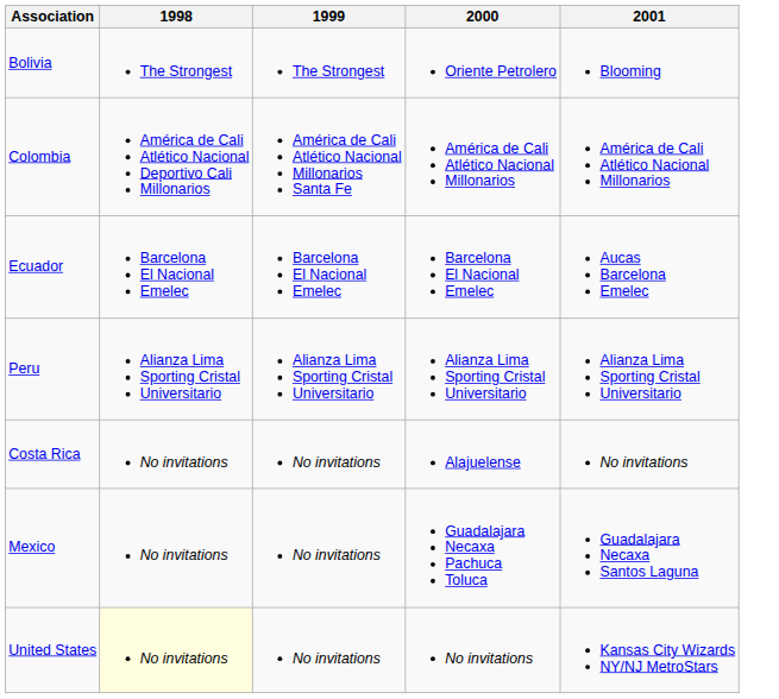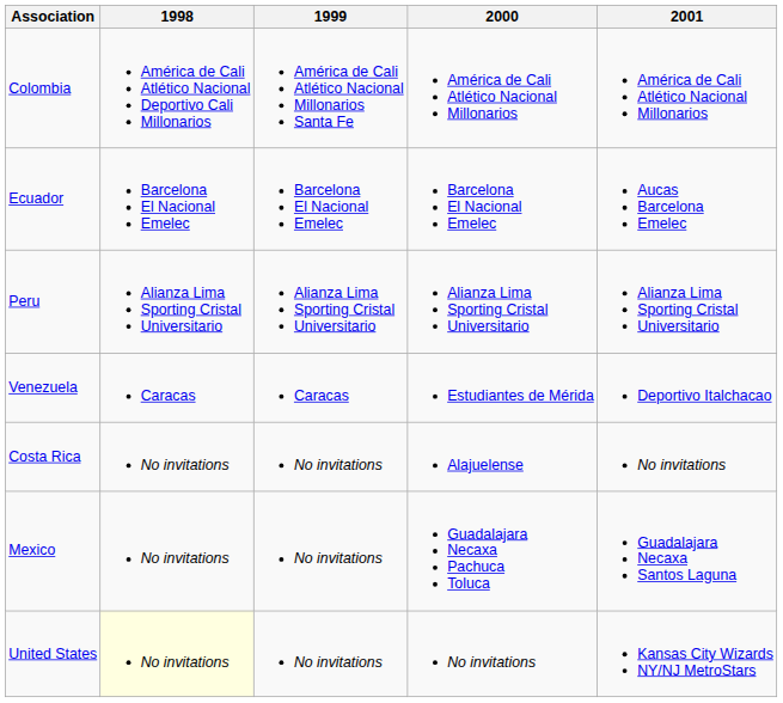- row: Bolivia | The Strongest | The Strongest | Oriente Petrolero | Blooming
+ row: Venezuela | Caracas | Caracas | Estudiantes de Mérida | Deportivo Italchacao
